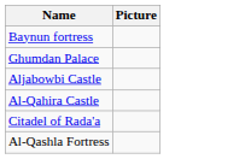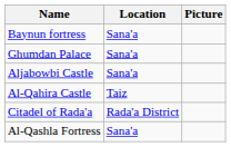+ column: Location | Sana'a | Sana'a | Sana'a | Taiz | Rada'a District | Sana'a
